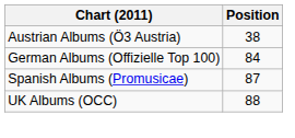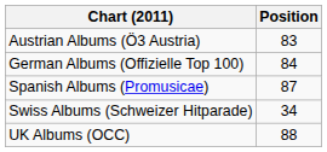Austrian Albums (Ö3 Austria) | Position: 38 -> 83
+ row: Swiss Albums (Schweizer Hitparade) | 34
